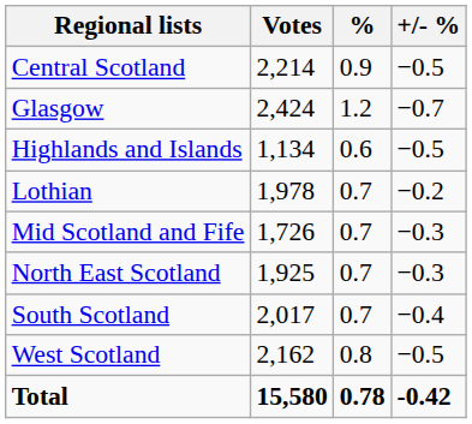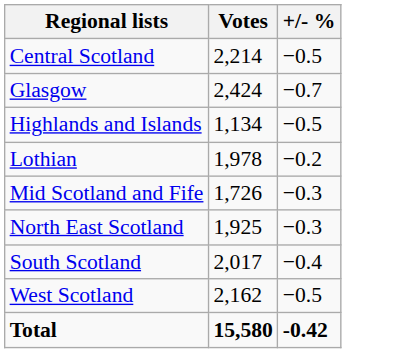- column: % | 0.9 | 1.2 | 0.6 | 0.7 | 0.7 | 0.7 | 0.7 | 0.8 | 0.78
